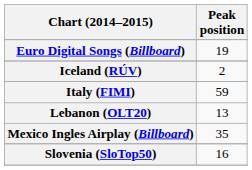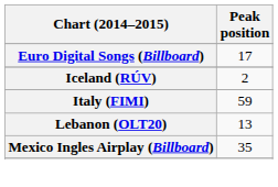Euro Digital Songs (Billboard) | Peak position: 19 -> 17
- row: Slovenia (SloTop50) | 16
